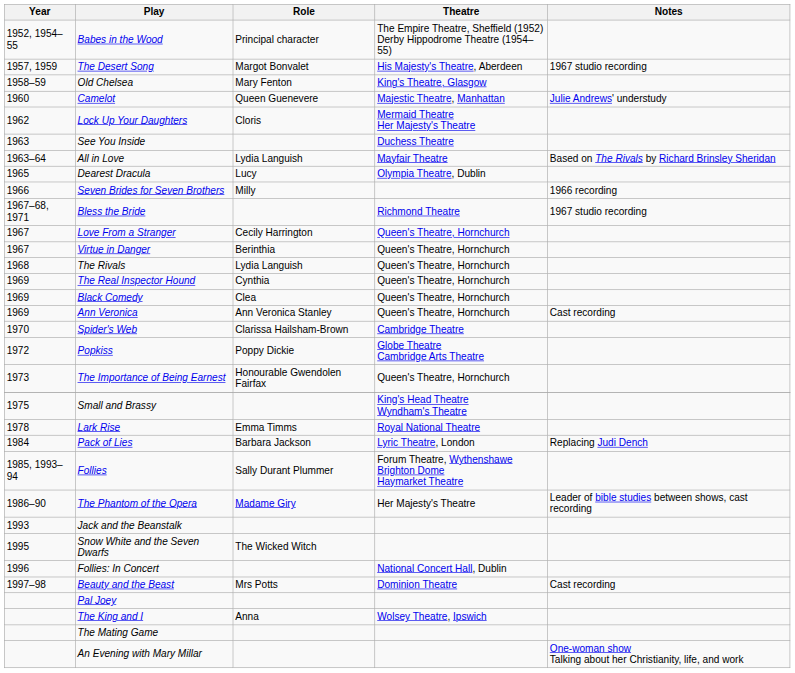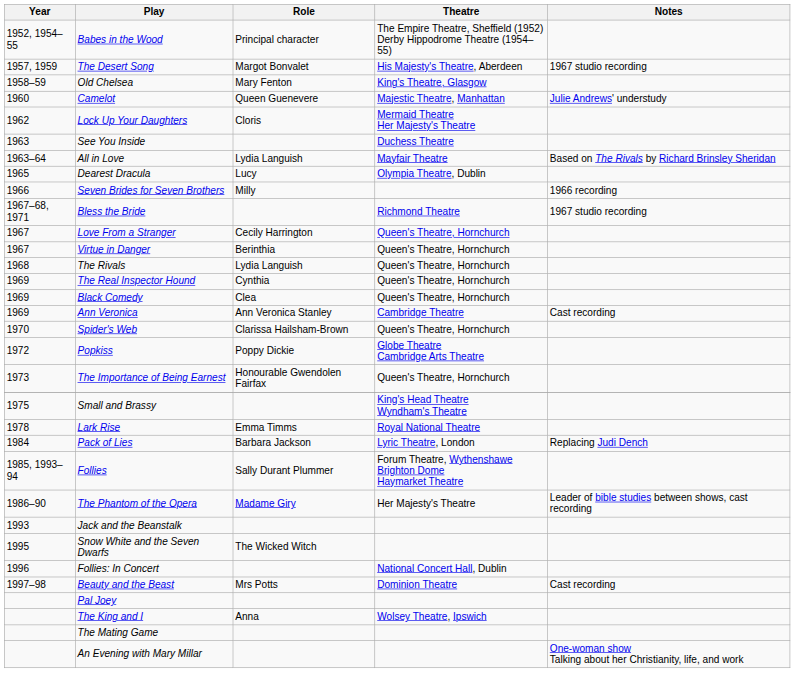Ann Veronica | Theatre: Queen's Theatre, Hornchurch -> Cambridge Theatre
Spider's Web | Theatre: Cambridge Theatre -> Queen's Theatre, Hornchurch
